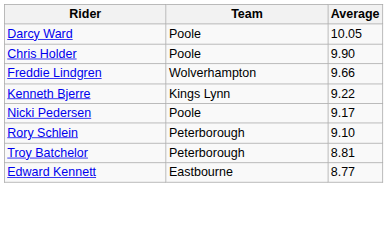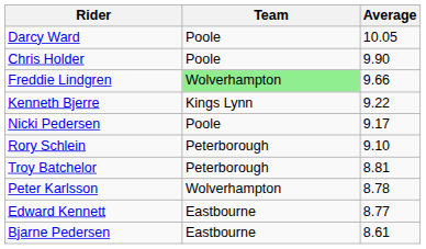Freddie Lindgren | Team: no background -> lightgreen background
+ row: Peter Karlsson | Wolverhampton | 8.78
+ row: Bjarne Pedersen | Eastbourne | 8.61
